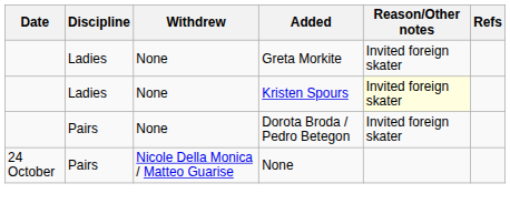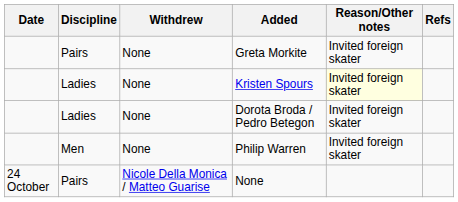Greta Morkite | Discipline: Ladies -> Pairs
Dorota Broda / Pedro Betegon | Discipline: Pairs -> Ladies
+ row: Men | None | Philip Warren | Invited foreign skater
